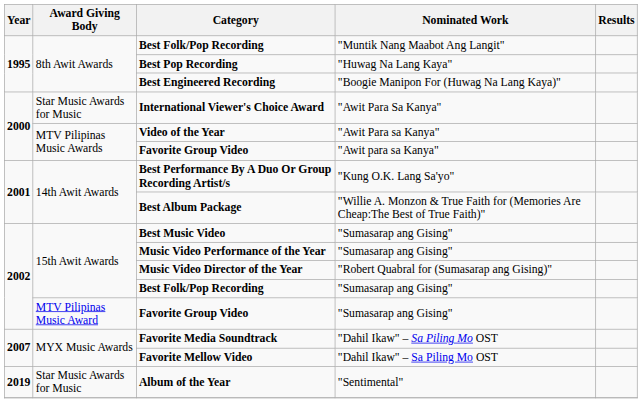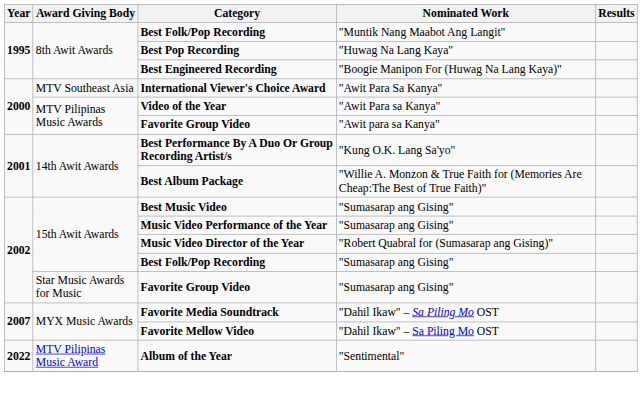International Viewer's Choice Award | Award Giving Body: Star Music Awards for Music -> MTV Southeast Asia
Favorite Group Video / "Sumasarap ang Gising" | Award Giving Body: MTV Pilipinas Music Award -> Star Music Awards for Music
Album of the Year | Year: 2019 -> 2022
Album of the Year | Award Giving Body: Star Music Awards for Music -> MTV Pilipinas Music Award
